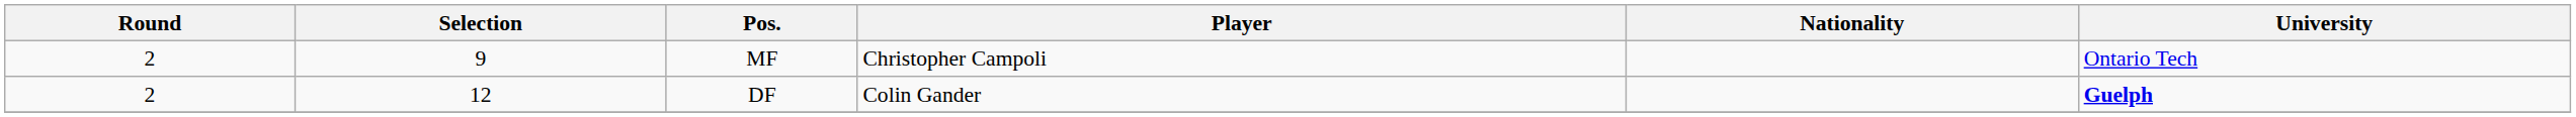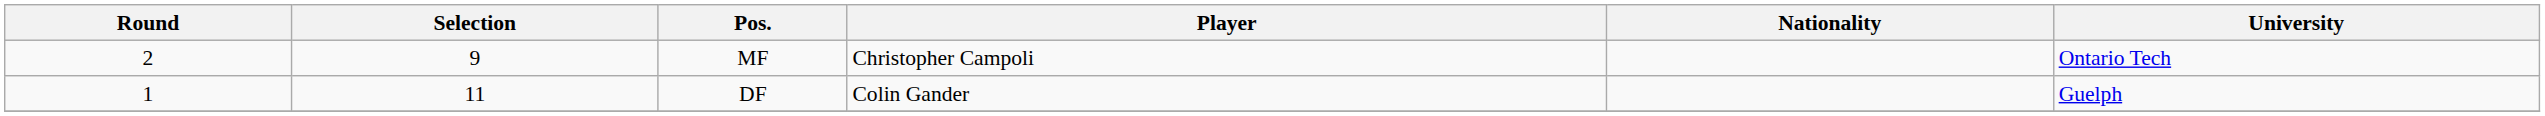DF | Round: 2 -> 1
DF | Selection: 12 -> 11
DF | University: bold -> normal
